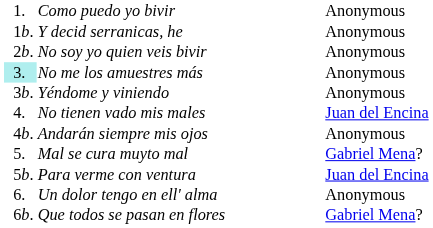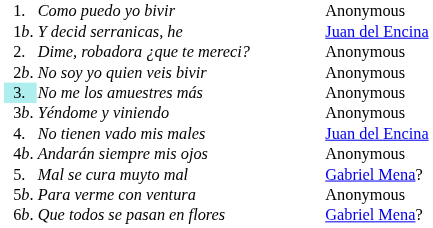Y decid serranicas, he | column 3: Anonymous -> Juan del Encina
+ row: 2. | Dime, robadora ¿que te mereci? | Anonymous
Para verme con ventura | column 3: Juan del Encina -> Anonymous
- row: 6. | Un dolor tengo en ell' alma | Anonymous
